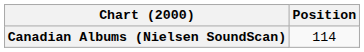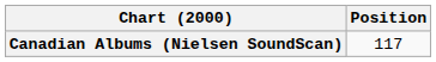Canadian Albums (Nielsen SoundScan) | Position: 114 -> 117
